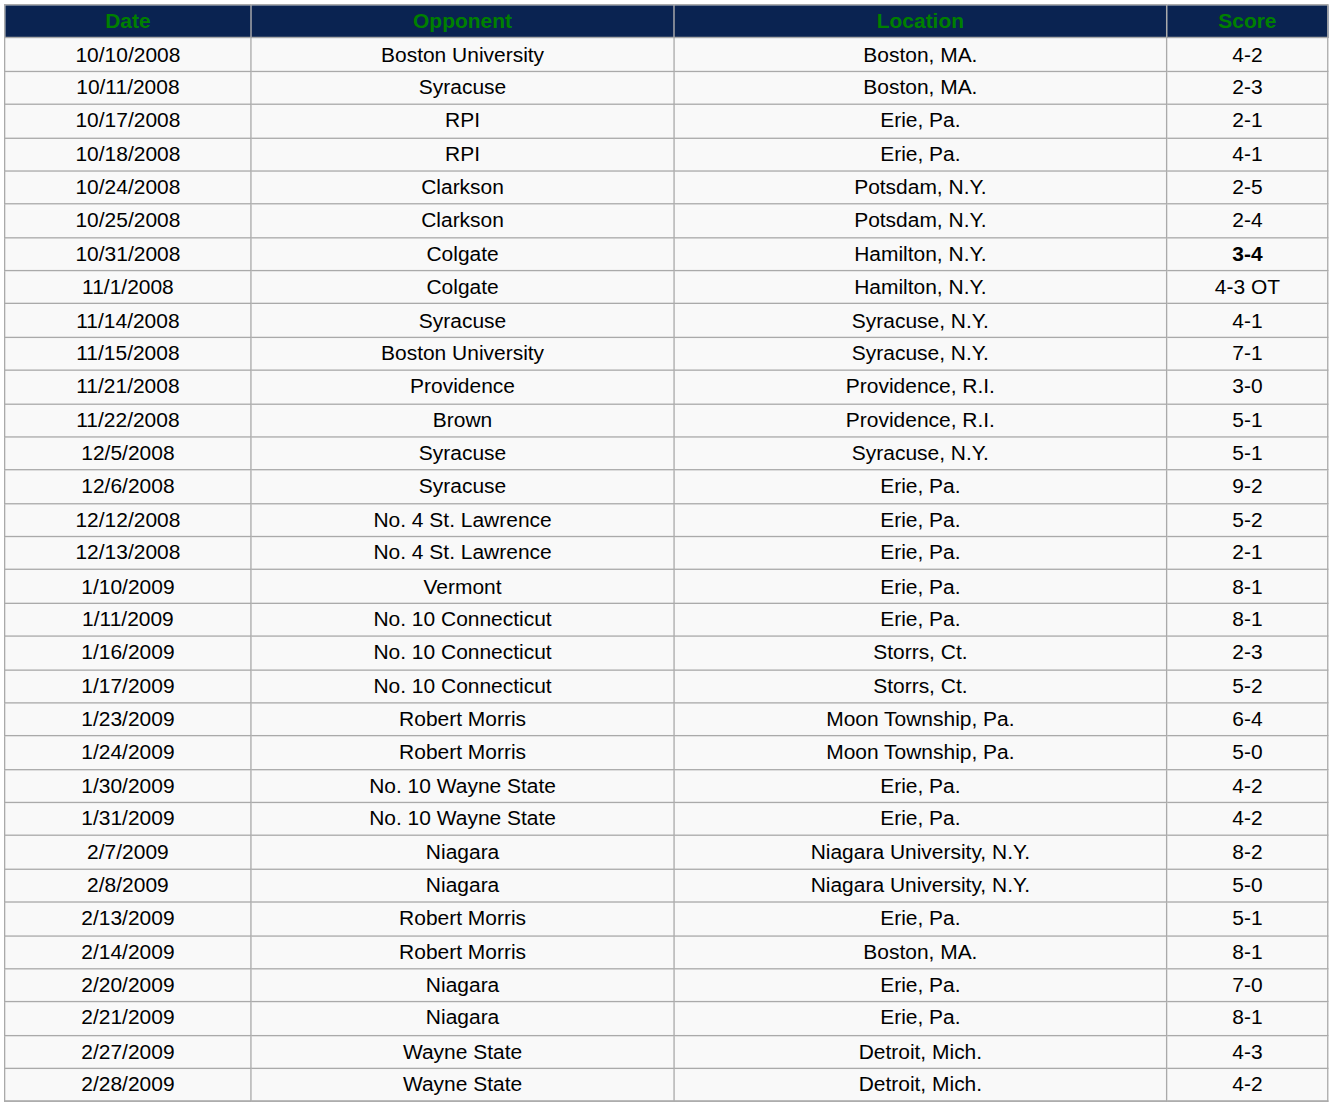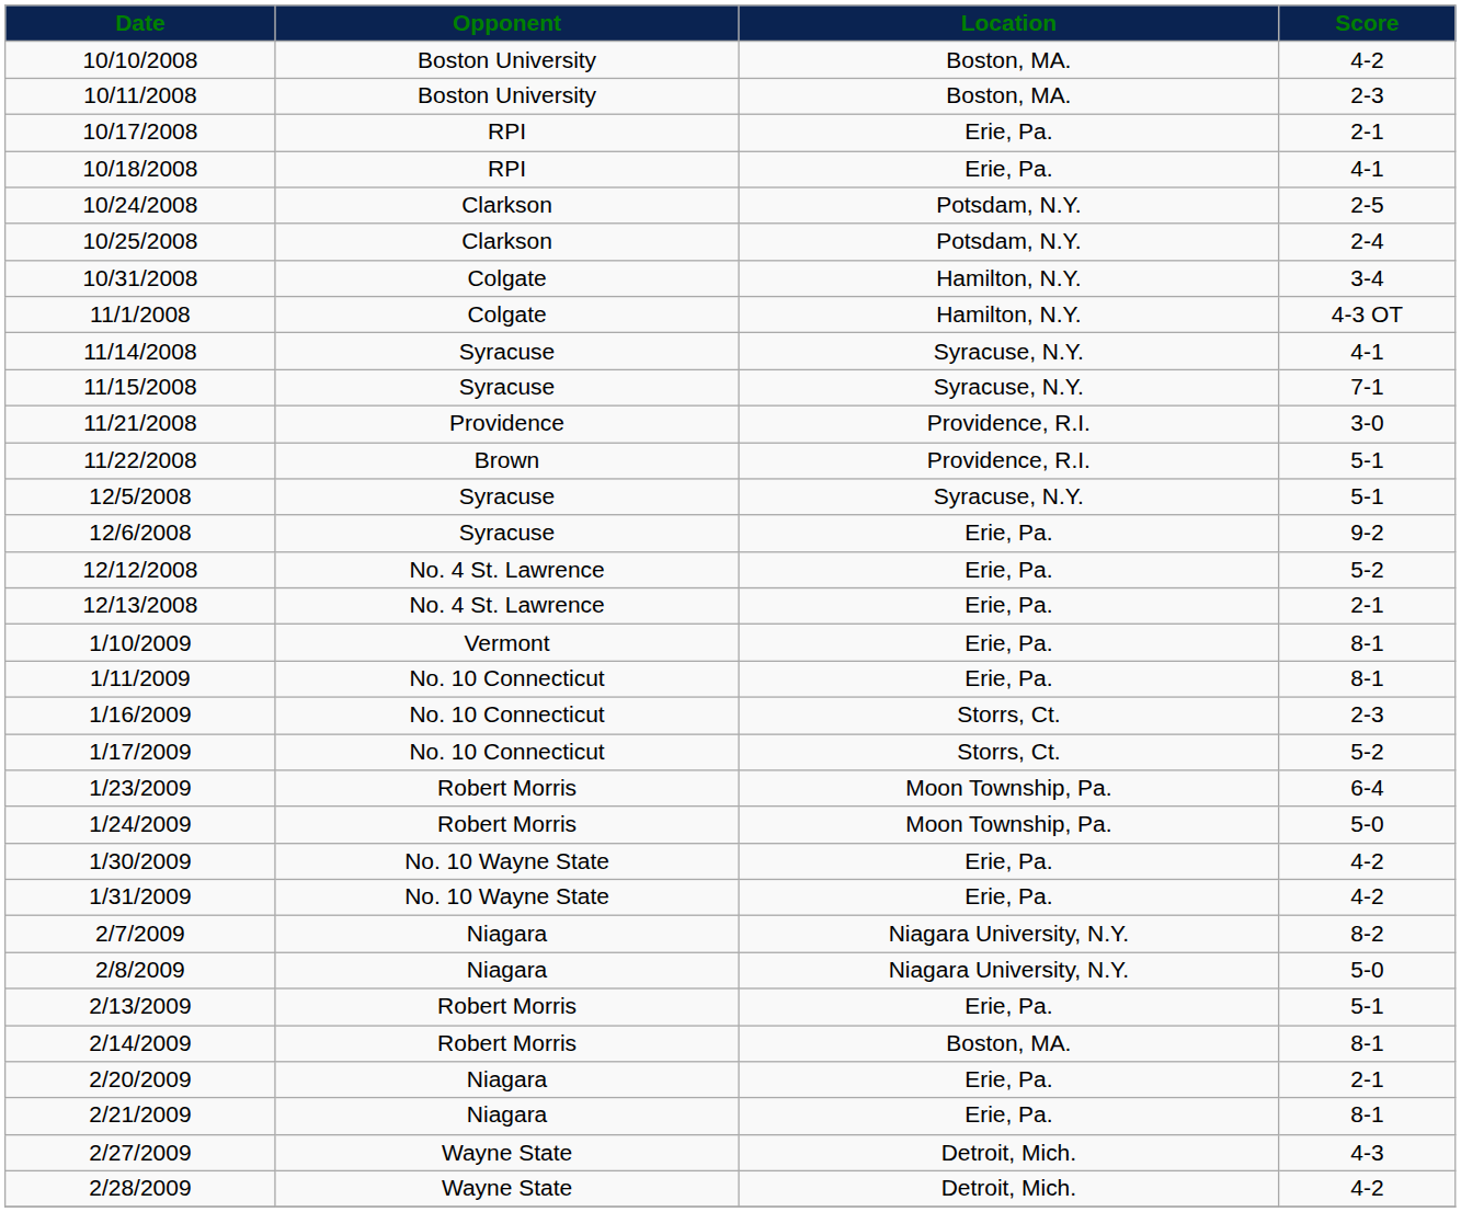10/11/2008 | Opponent: Syracuse -> Boston University
10/31/2008 | Score: bold -> normal
11/15/2008 | Opponent: Boston University -> Syracuse
2/20/2009 | Score: 7-0 -> 2-1
